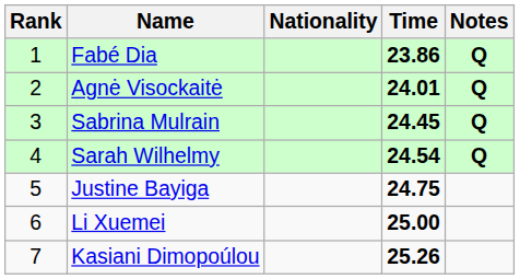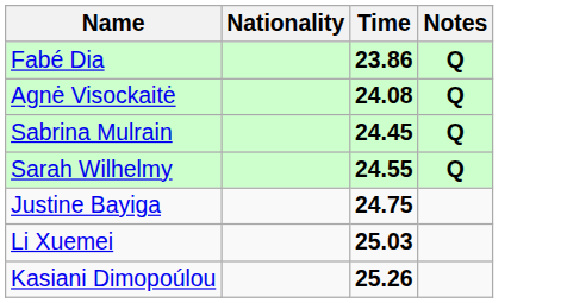- column: Rank | 1 | 2 | 3 | 4 | 5 | 6 | 7
Agnė Visockaitė | Time: 24.01 -> 24.08
Sarah Wilhelmy | Time: 24.54 -> 24.55
Li Xuemei | Time: 25.00 -> 25.03
